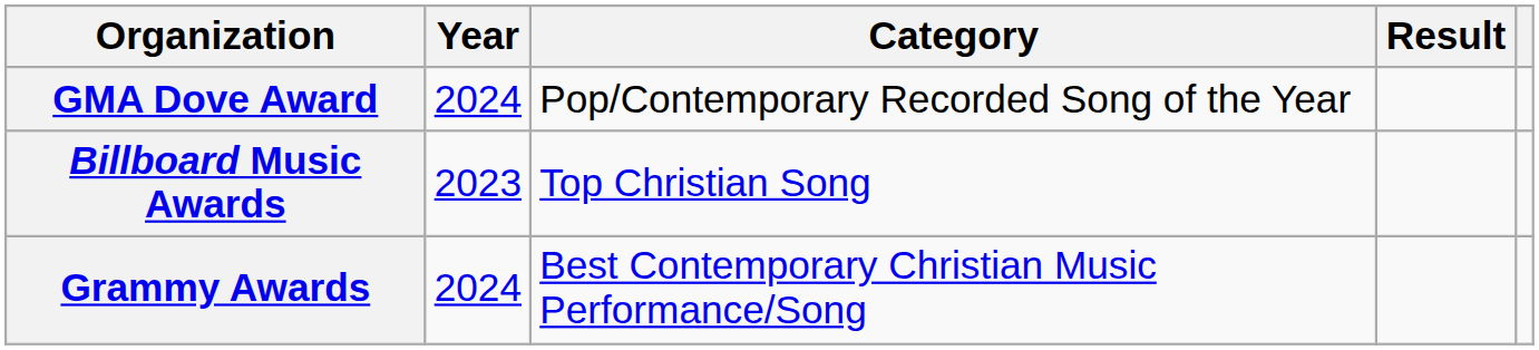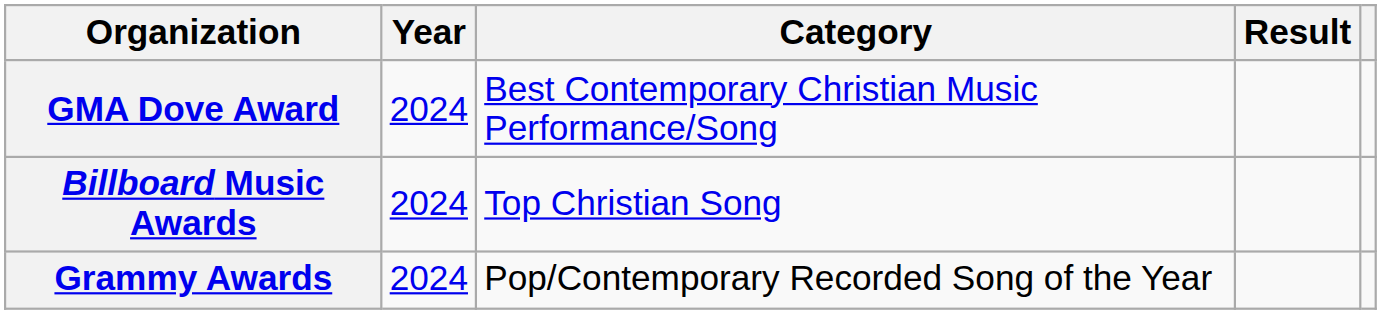GMA Dove Award | Category: Pop/Contemporary Recorded Song of the Year -> Best Contemporary Christian Music Performance/Song
Billboard Music Awards | Year: 2023 -> 2024
Grammy Awards | Category: Best Contemporary Christian Music Performance/Song -> Pop/Contemporary Recorded Song of the Year
